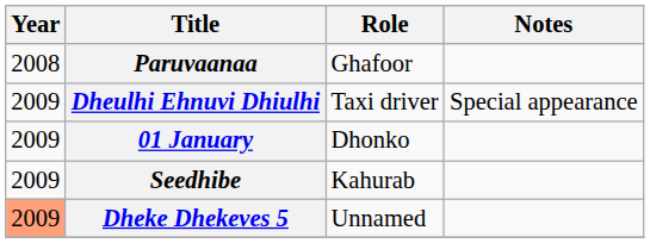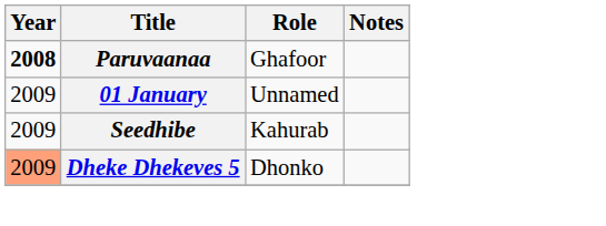Paruvaanaa | Year: normal -> bold
- row: 2009 | Dheulhi Ehnuvi Dhiulhi | Taxi driver | Special appearance
01 January | Role: Dhonko -> Unnamed
Dheke Dhekeves 5 | Role: Unnamed -> Dhonko
